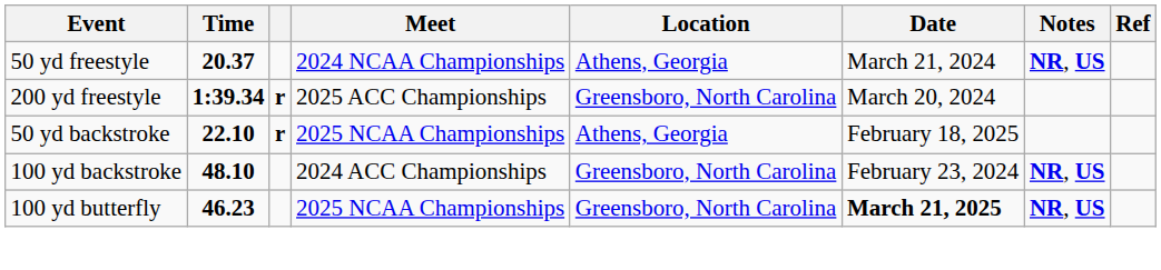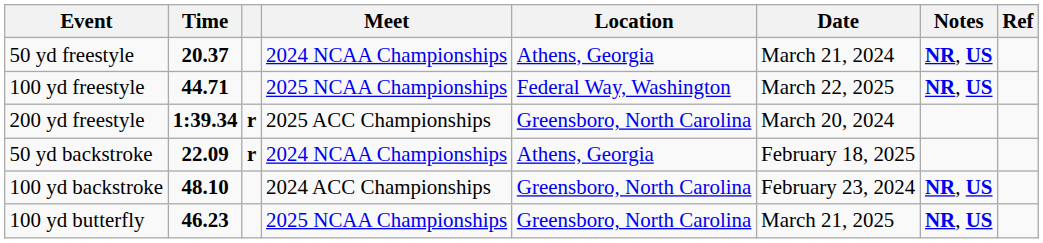+ row: 100 yd freestyle | 44.71 | 2025 NCAA Championships | Federal Way, Washington | March 22, 2025 | NR, US
50 yd backstroke | Time: 22.10 -> 22.09
50 yd backstroke | Meet: 2025 NCAA Championships -> 2024 NCAA Championships
100 yd butterfly | Date: bold -> normal
